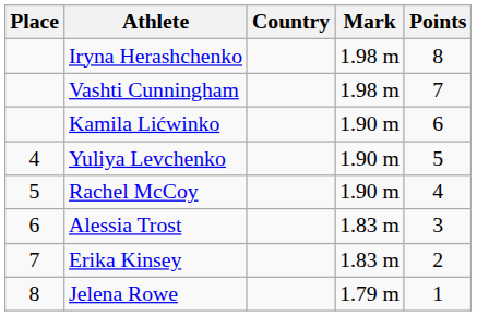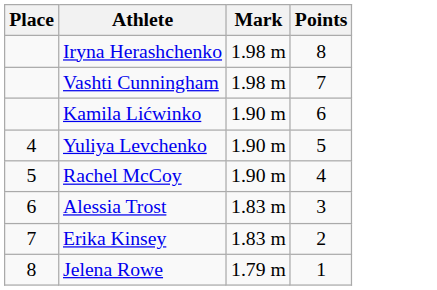- column: Country
